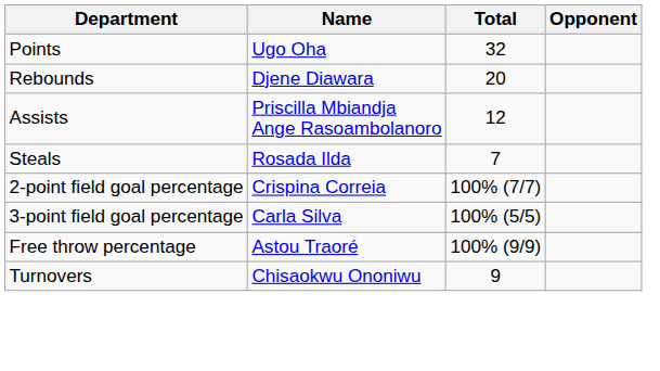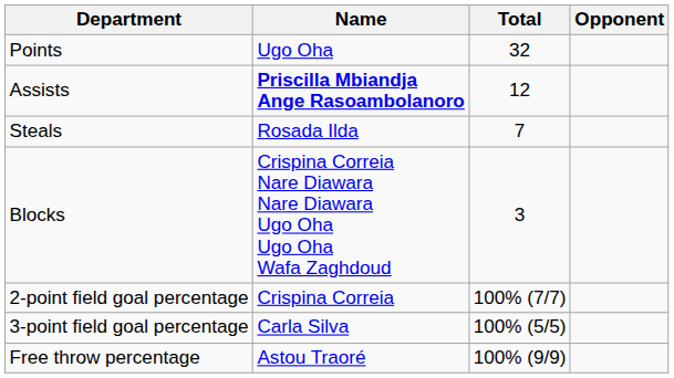- row: Rebounds | Djene Diawara | 20
Assists | Name: normal -> bold
+ row: Blocks | Crispina Correia Nare Diawara Nare Diawara Ugo Oha Ugo Oha Wafa Zaghdoud | 3
- row: Turnovers | Chisaokwu Ononiwu | 9
